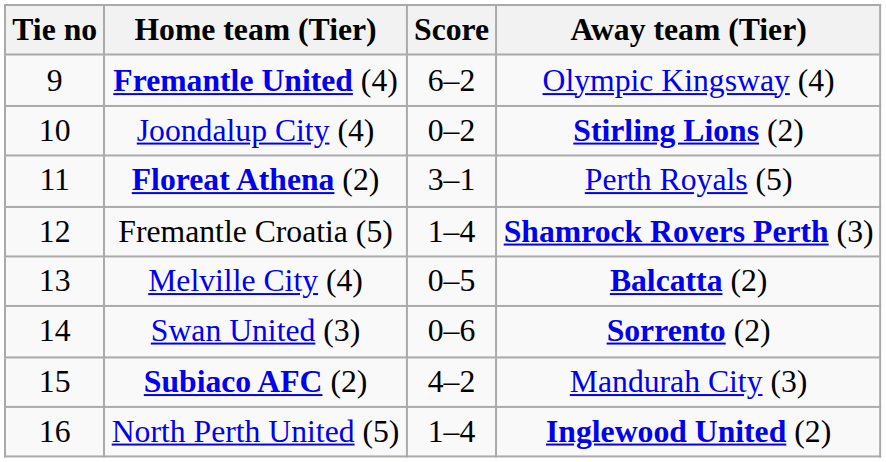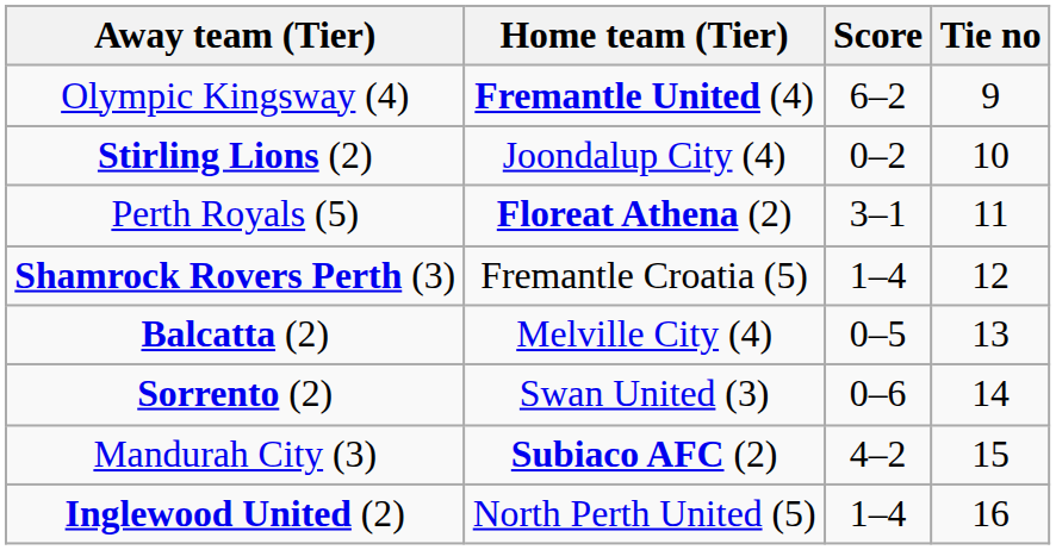columns swapped: Tie no <-> Away team (Tier)
